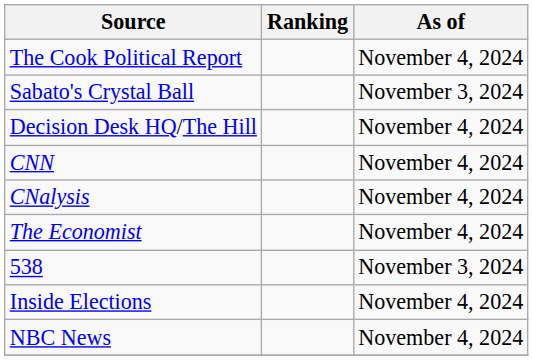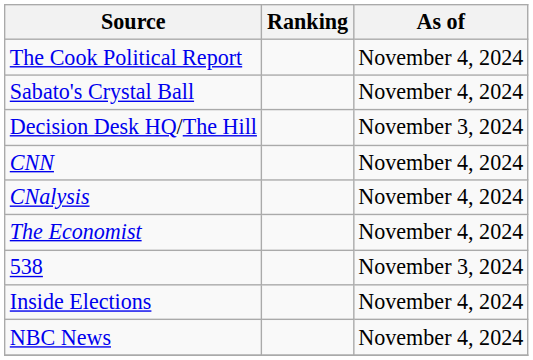Sabato's Crystal Ball | As of: November 3, 2024 -> November 4, 2024
Decision Desk HQ/The Hill | As of: November 4, 2024 -> November 3, 2024
